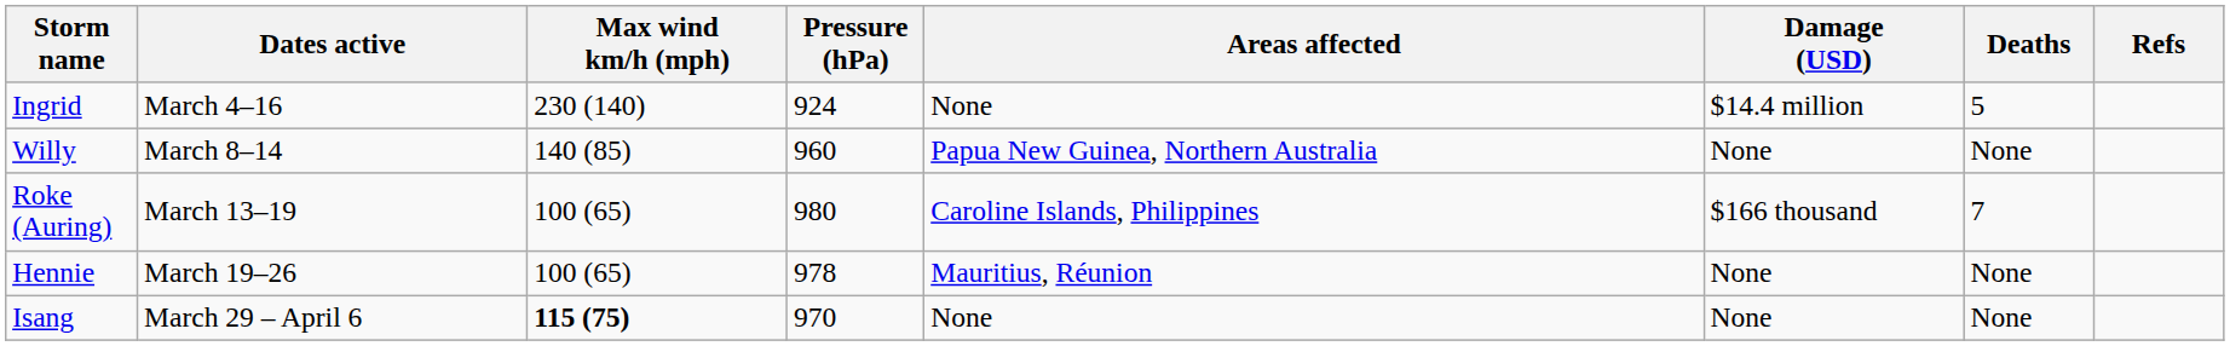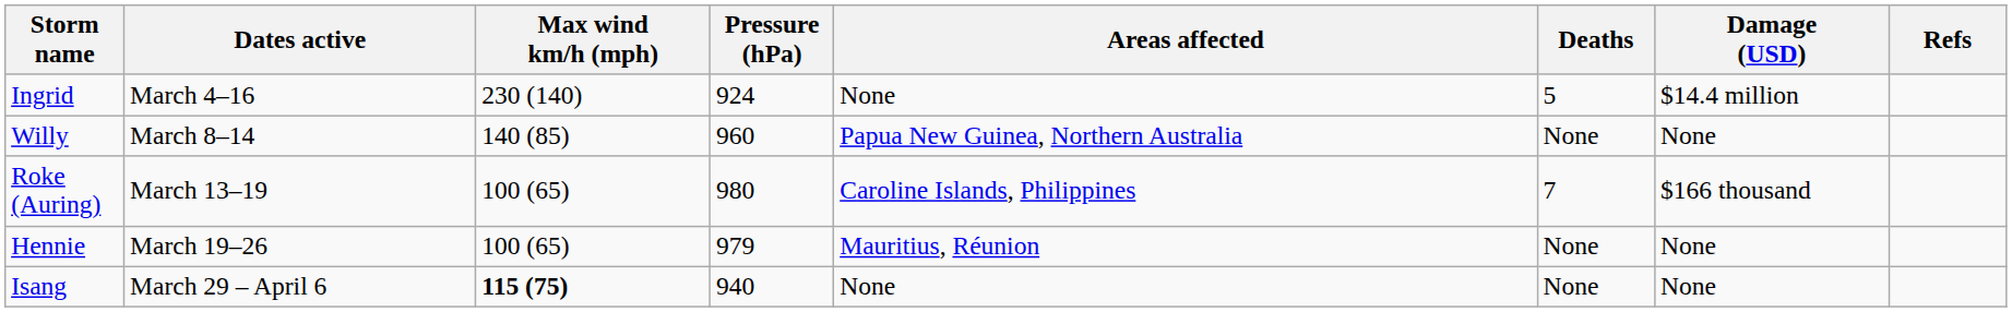columns swapped: Damage (USD) <-> Deaths
Hennie | Pressure (hPa): 978 -> 979
Isang | Pressure (hPa): 970 -> 940
